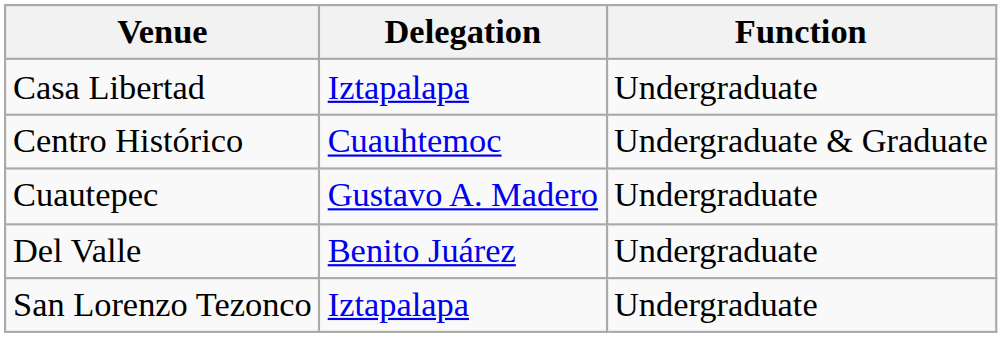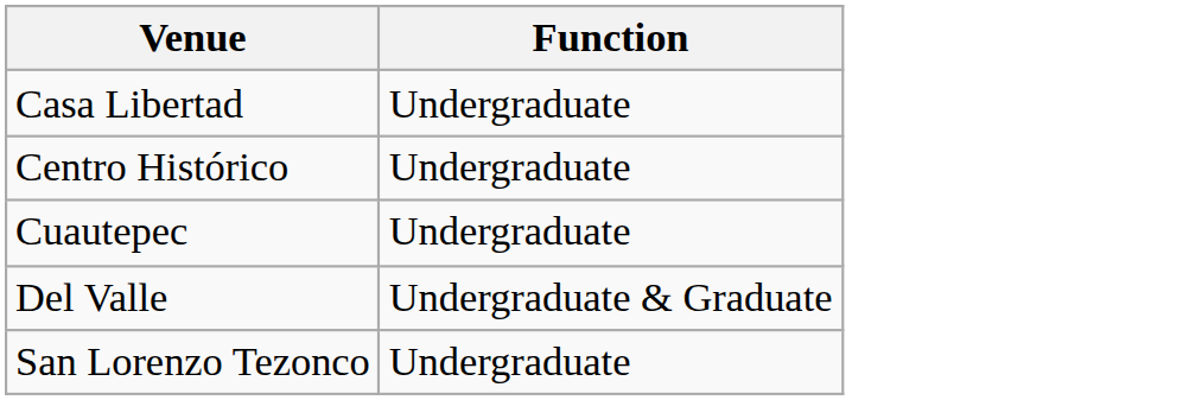- column: Delegation | Iztapalapa | Cuauhtemoc | Gustavo A. Madero | Benito Juárez | Iztapalapa
Centro Histórico | Function: Undergraduate & Graduate -> Undergraduate
Del Valle | Function: Undergraduate -> Undergraduate & Graduate
